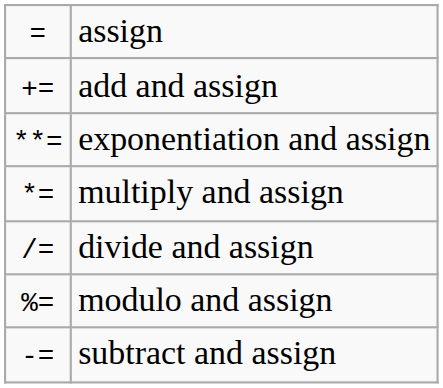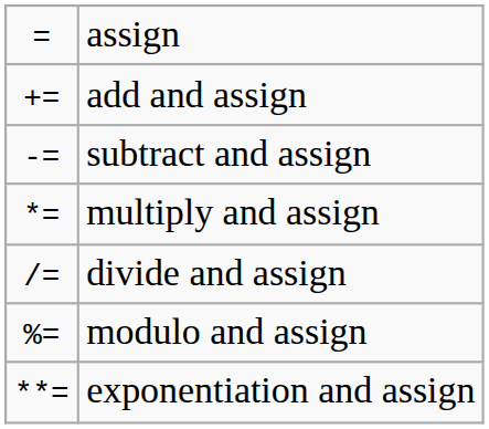rows swapped: subtract and assign <-> exponentiation and assign
